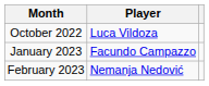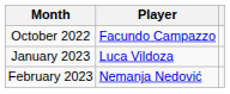October 2022 | Player: Luca Vildoza -> Facundo Campazzo
January 2023 | Player: Facundo Campazzo -> Luca Vildoza
